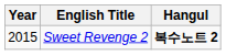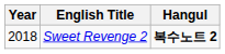Sweet Revenge 2 | Year: 2015 -> 2018
